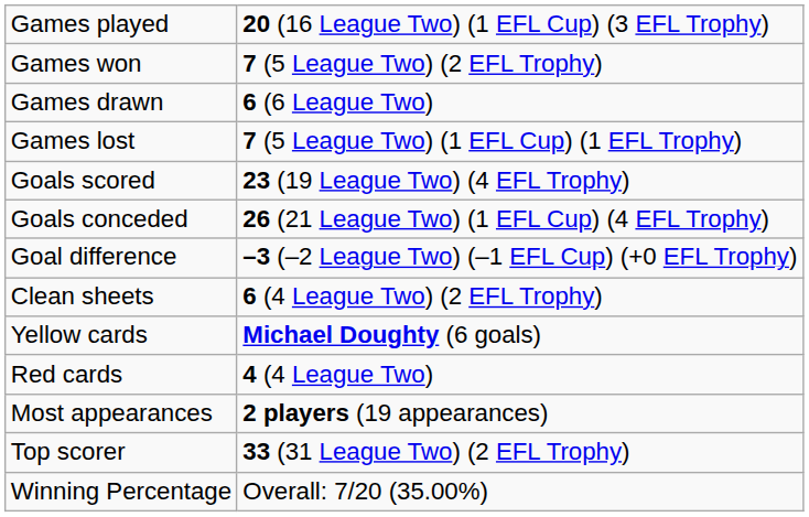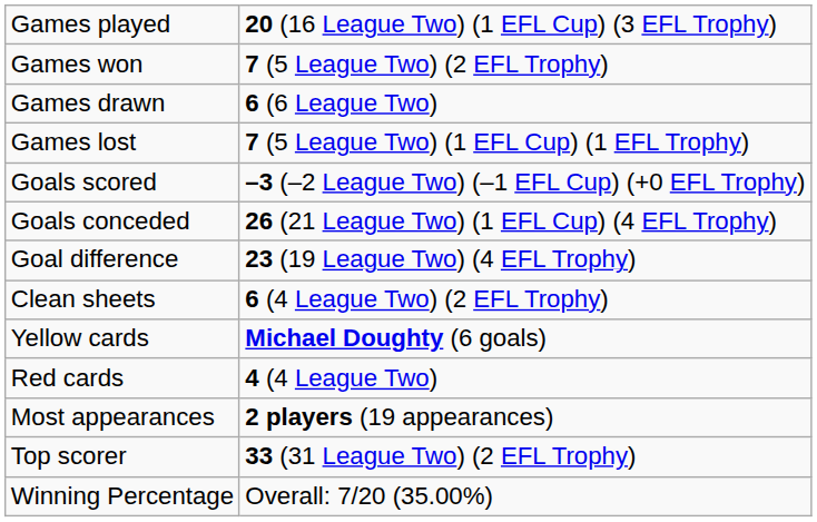Goals scored | column 2: 23 (19 League Two) (4 EFL Trophy) -> –3 (–2 League Two) (–1 EFL Cup) (+0 EFL Trophy)
Goal difference | column 2: –3 (–2 League Two) (–1 EFL Cup) (+0 EFL Trophy) -> 23 (19 League Two) (4 EFL Trophy)
